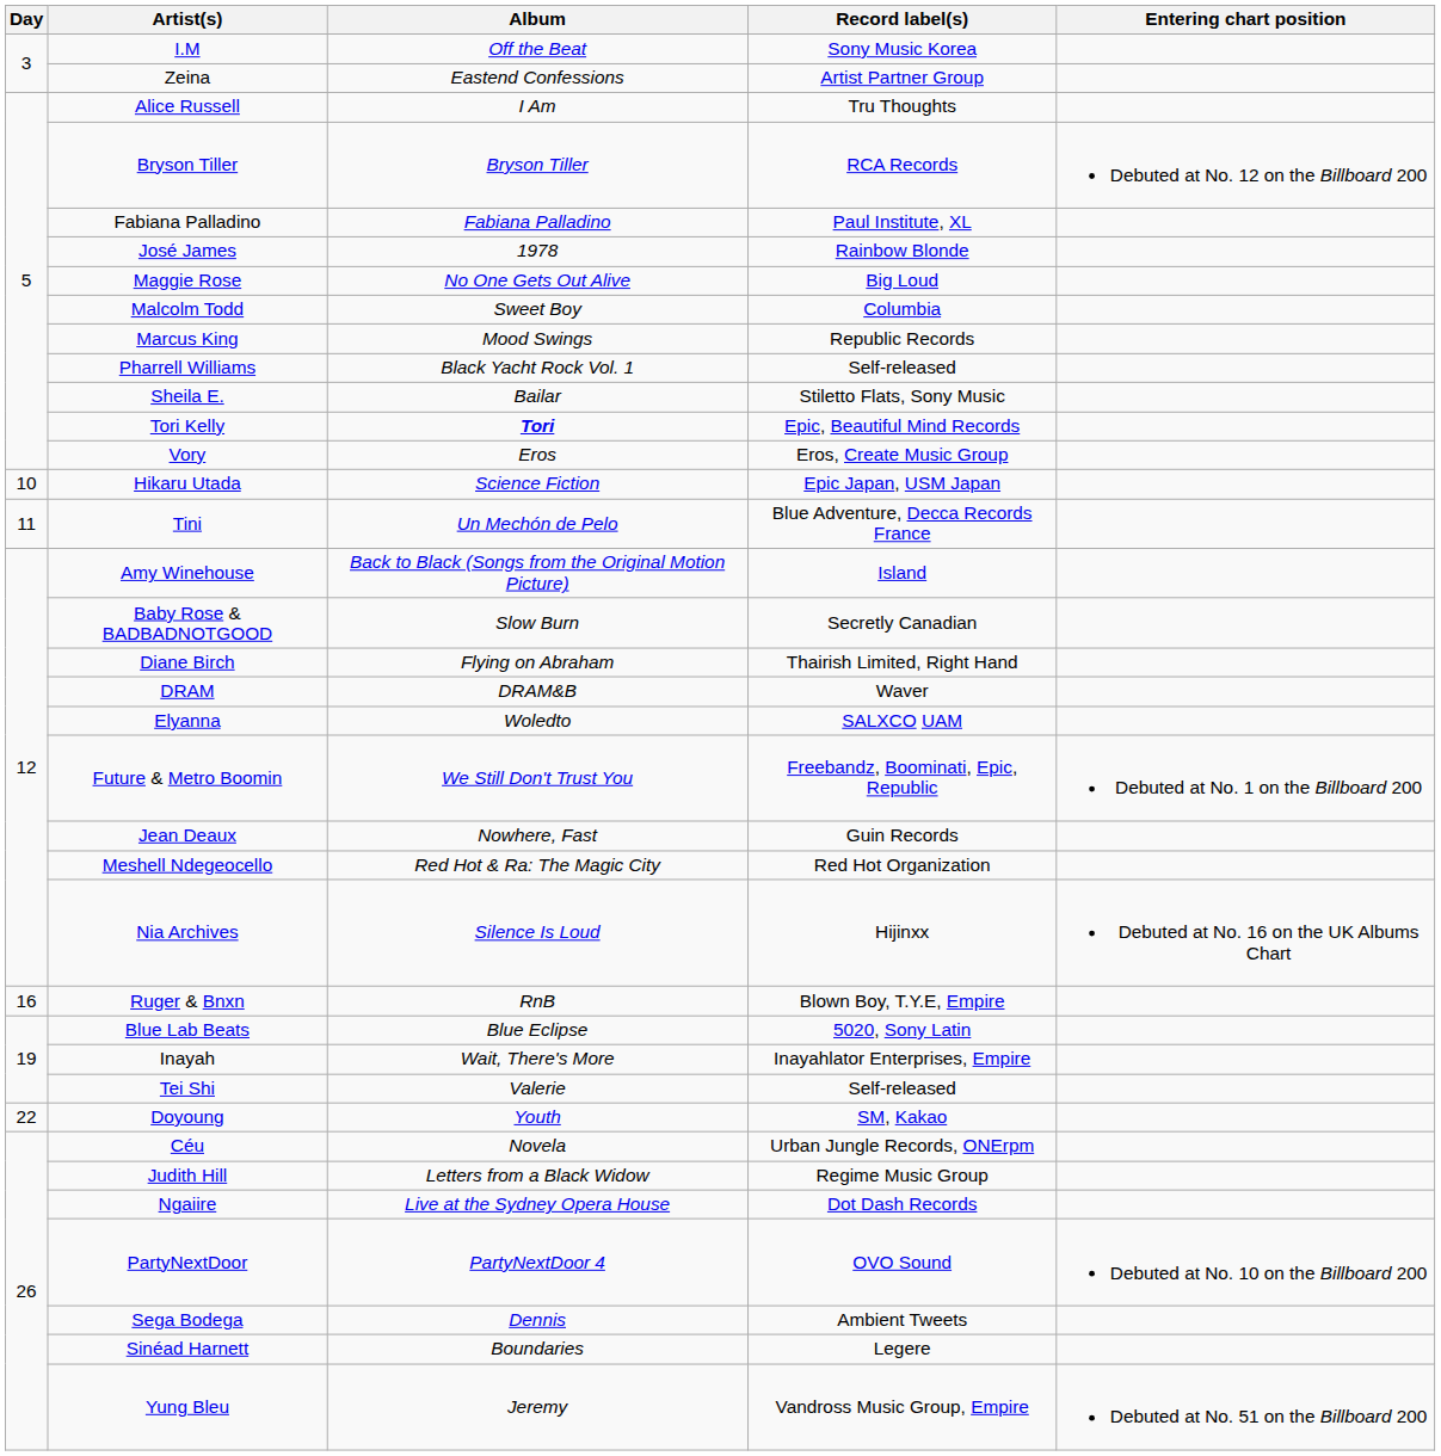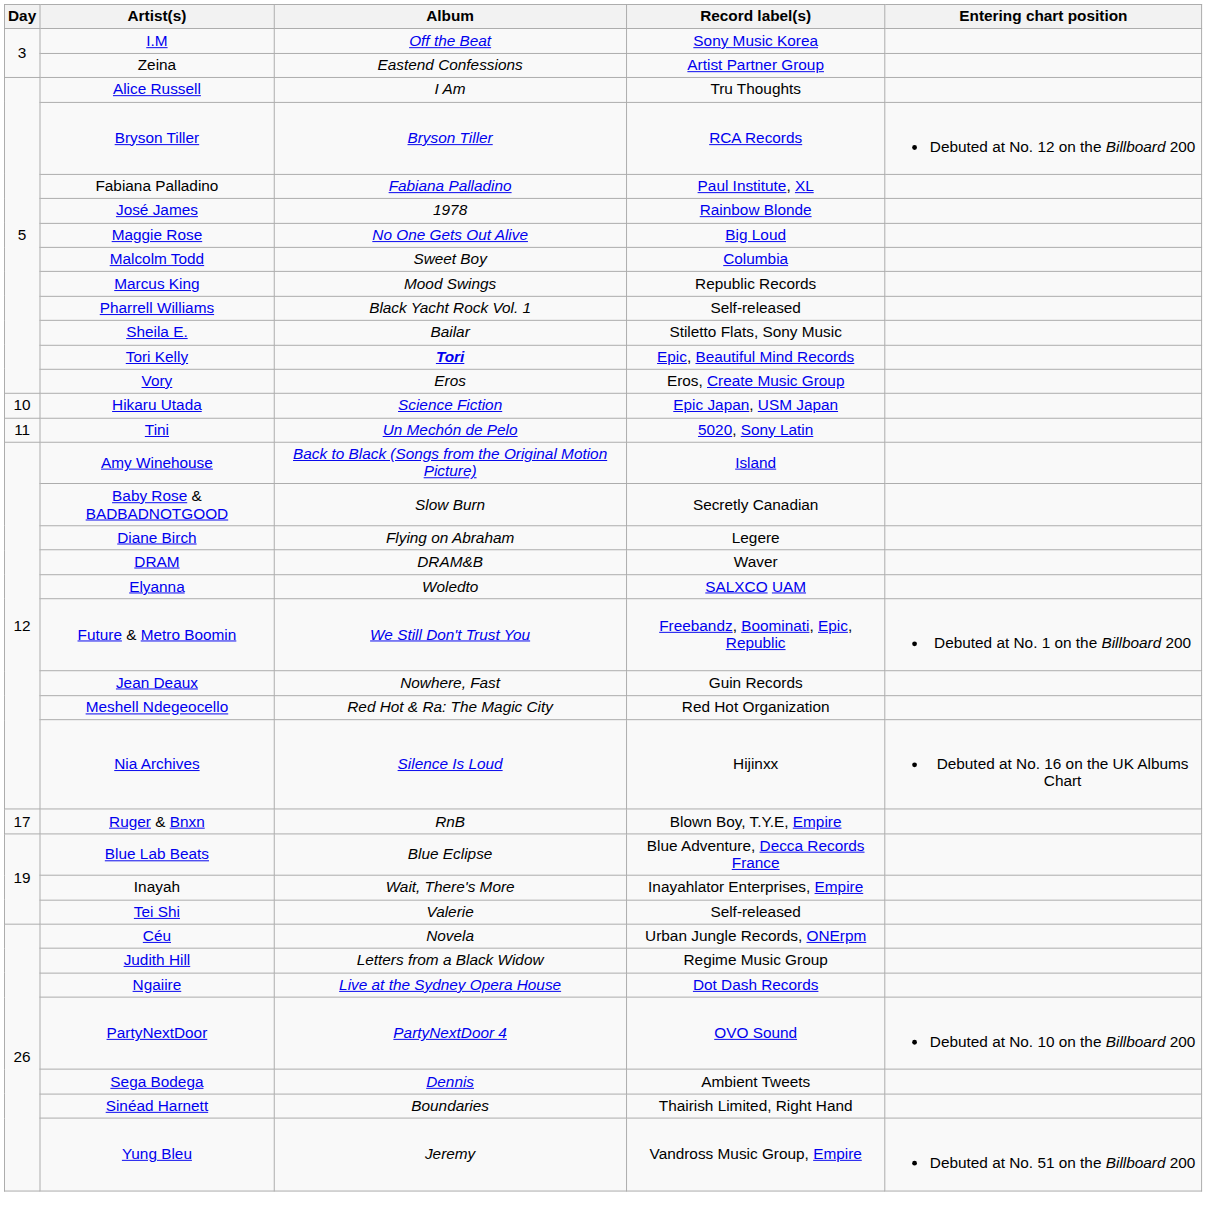Tini | Record label(s): Blue Adventure, Decca Records France -> 5020, Sony Latin
Diane Birch | Record label(s): Thairish Limited, Right Hand -> Legere
Ruger & Bnxn | Day: 16 -> 17
Blue Lab Beats | Record label(s): 5020, Sony Latin -> Blue Adventure, Decca Records France
- row: 22 | Doyoung | Youth | SM, Kakao
Sinéad Harnett | Record label(s): Legere -> Thairish Limited, Right Hand
